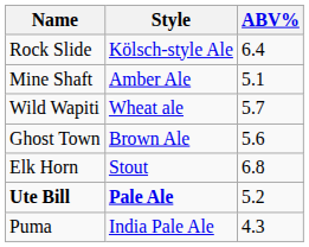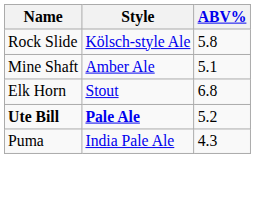Rock Slide | ABV%: 6.4 -> 5.8
- row: Wild Wapiti | Wheat ale | 5.7
- row: Ghost Town | Brown Ale | 5.6
